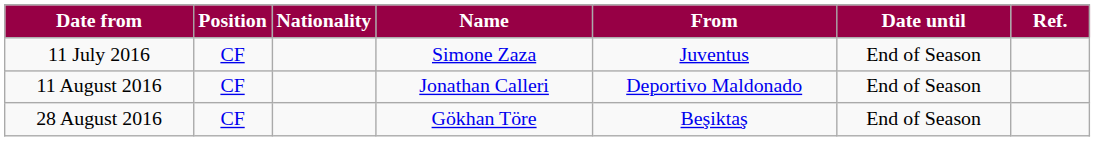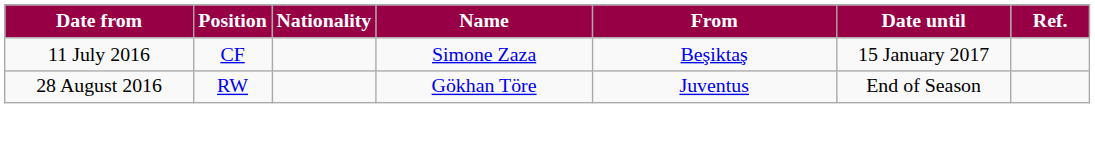11 July 2016 | From: Juventus -> Beşiktaş
11 July 2016 | Date until: End of Season -> 15 January 2017
- row: 11 August 2016 | CF | Jonathan Calleri | Deportivo Maldonado | End of Season
28 August 2016 | Position: CF -> RW
28 August 2016 | From: Beşiktaş -> Juventus
